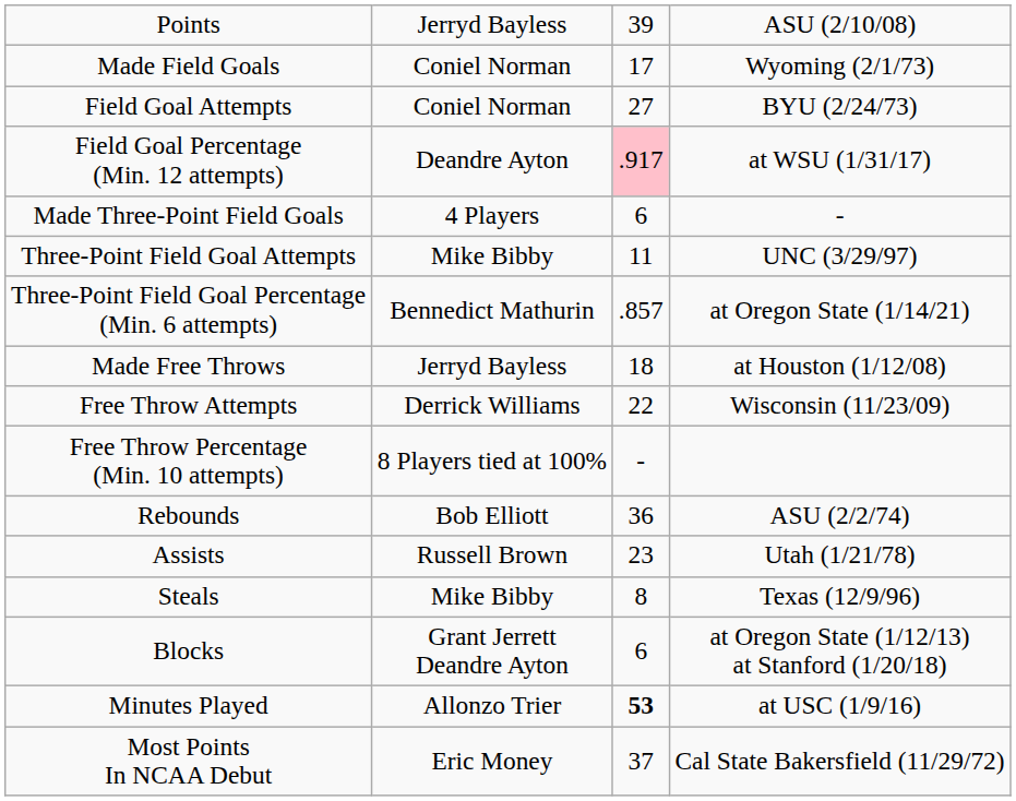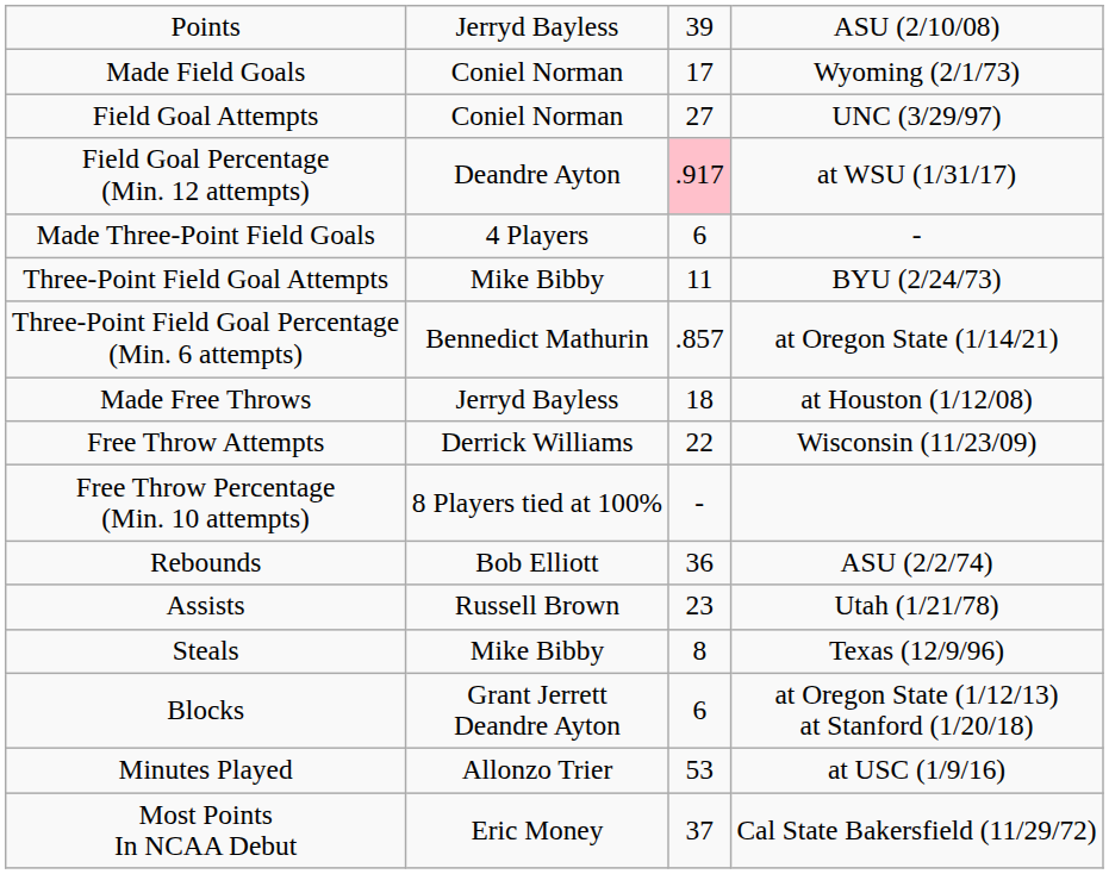Field Goal Attempts | column 4: BYU (2/24/73) -> UNC (3/29/97)
Three-Point Field Goal Attempts | column 4: UNC (3/29/97) -> BYU (2/24/73)
Minutes Played | column 3: bold -> normal
